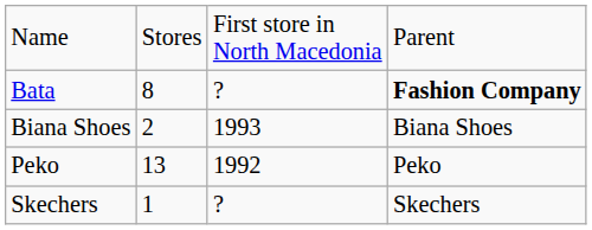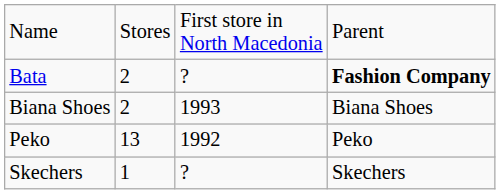Bata | column 2: 8 -> 2
